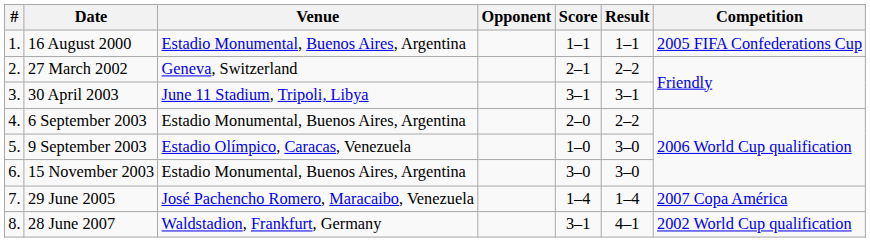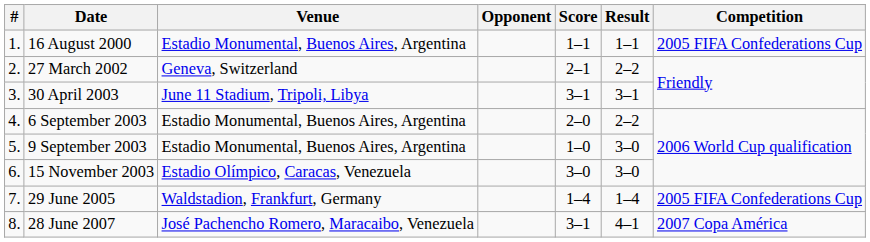9 September 2003 | Venue: Estadio Olímpico, Caracas, Venezuela -> Estadio Monumental, Buenos Aires, Argentina
15 November 2003 | Venue: Estadio Monumental, Buenos Aires, Argentina -> Estadio Olímpico, Caracas, Venezuela
29 June 2005 | Venue: José Pachencho Romero, Maracaibo, Venezuela -> Waldstadion, Frankfurt, Germany
29 June 2005 | Competition: 2007 Copa América -> 2005 FIFA Confederations Cup
28 June 2007 | Venue: Waldstadion, Frankfurt, Germany -> José Pachencho Romero, Maracaibo, Venezuela
28 June 2007 | Competition: 2002 World Cup qualification -> 2007 Copa América
